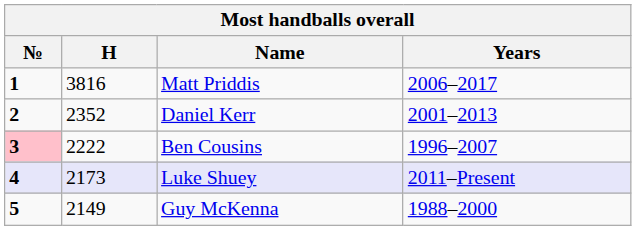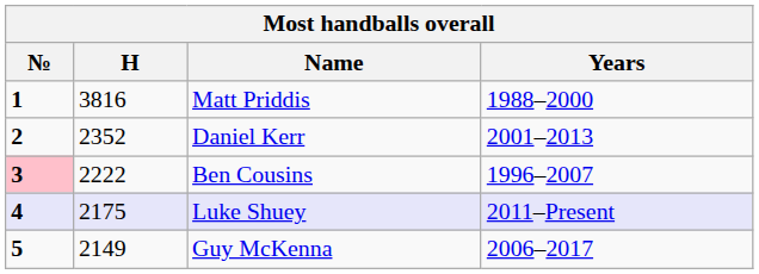Matt Priddis | Years: 2006–2017 -> 1988–2000
Luke Shuey | H: 2173 -> 2175
Guy McKenna | Years: 1988–2000 -> 2006–2017
